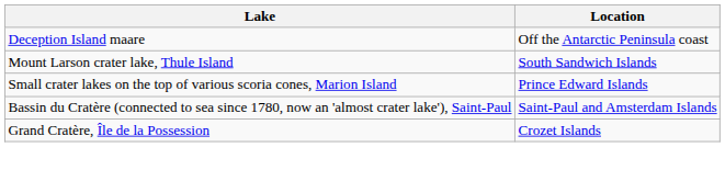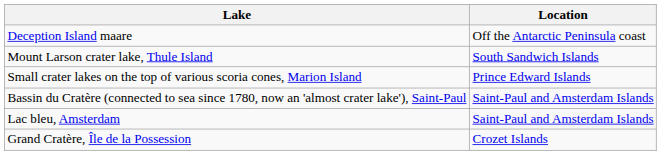+ row: Lac bleu, Amsterdam | Saint-Paul and Amsterdam Islands
